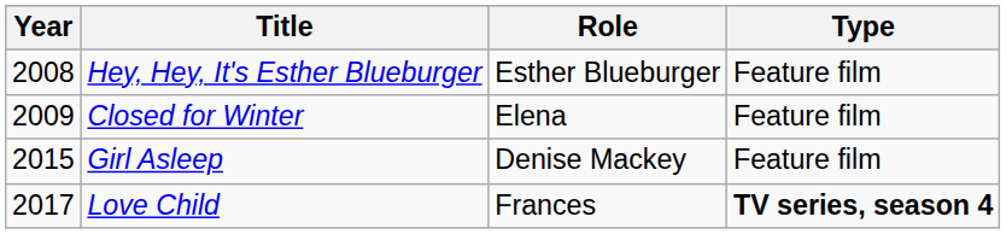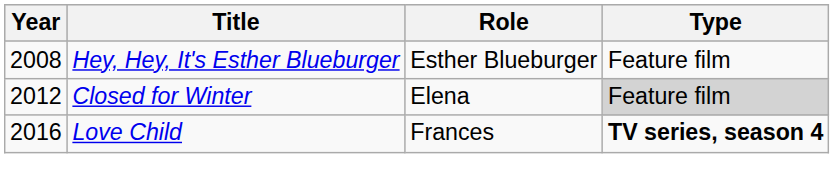Closed for Winter | Year: 2009 -> 2012
Closed for Winter | Type: no background -> lightgrey background
- row: 2015 | Girl Asleep | Denise Mackey | Feature film
Love Child | Year: 2017 -> 2016
